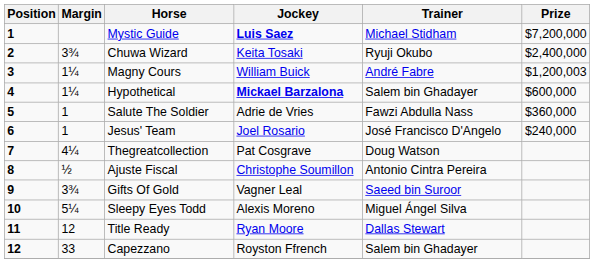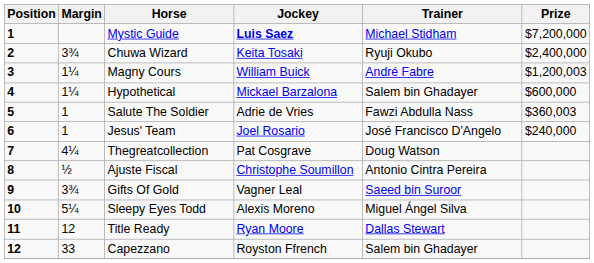Hypothetical | Jockey: bold -> normal
Salute The Soldier | Prize: $360,000 -> $360,003
